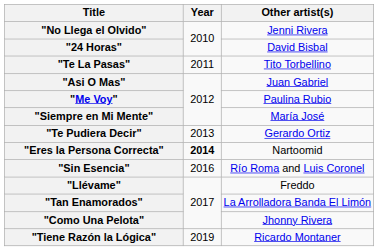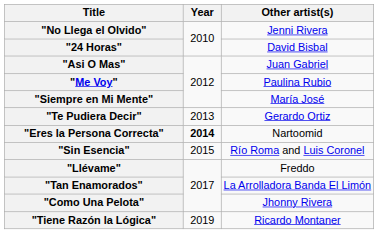- row: "Te La Pasas" | 2011 | Tito Torbellino
"Sin Esencia" | Year: 2016 -> 2015
